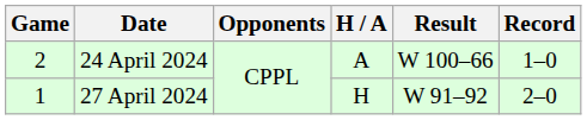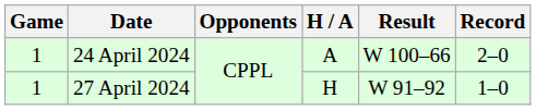24 April 2024 | Game: 2 -> 1
24 April 2024 | Record: 1–0 -> 2–0
27 April 2024 | Record: 2–0 -> 1–0
